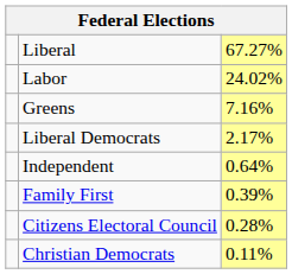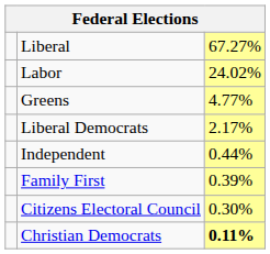Greens | column 3: 7.16% -> 4.77%
Independent | column 3: 0.64% -> 0.44%
Citizens Electoral Council | column 3: 0.28% -> 0.30%
Christian Democrats | column 3: normal -> bold
